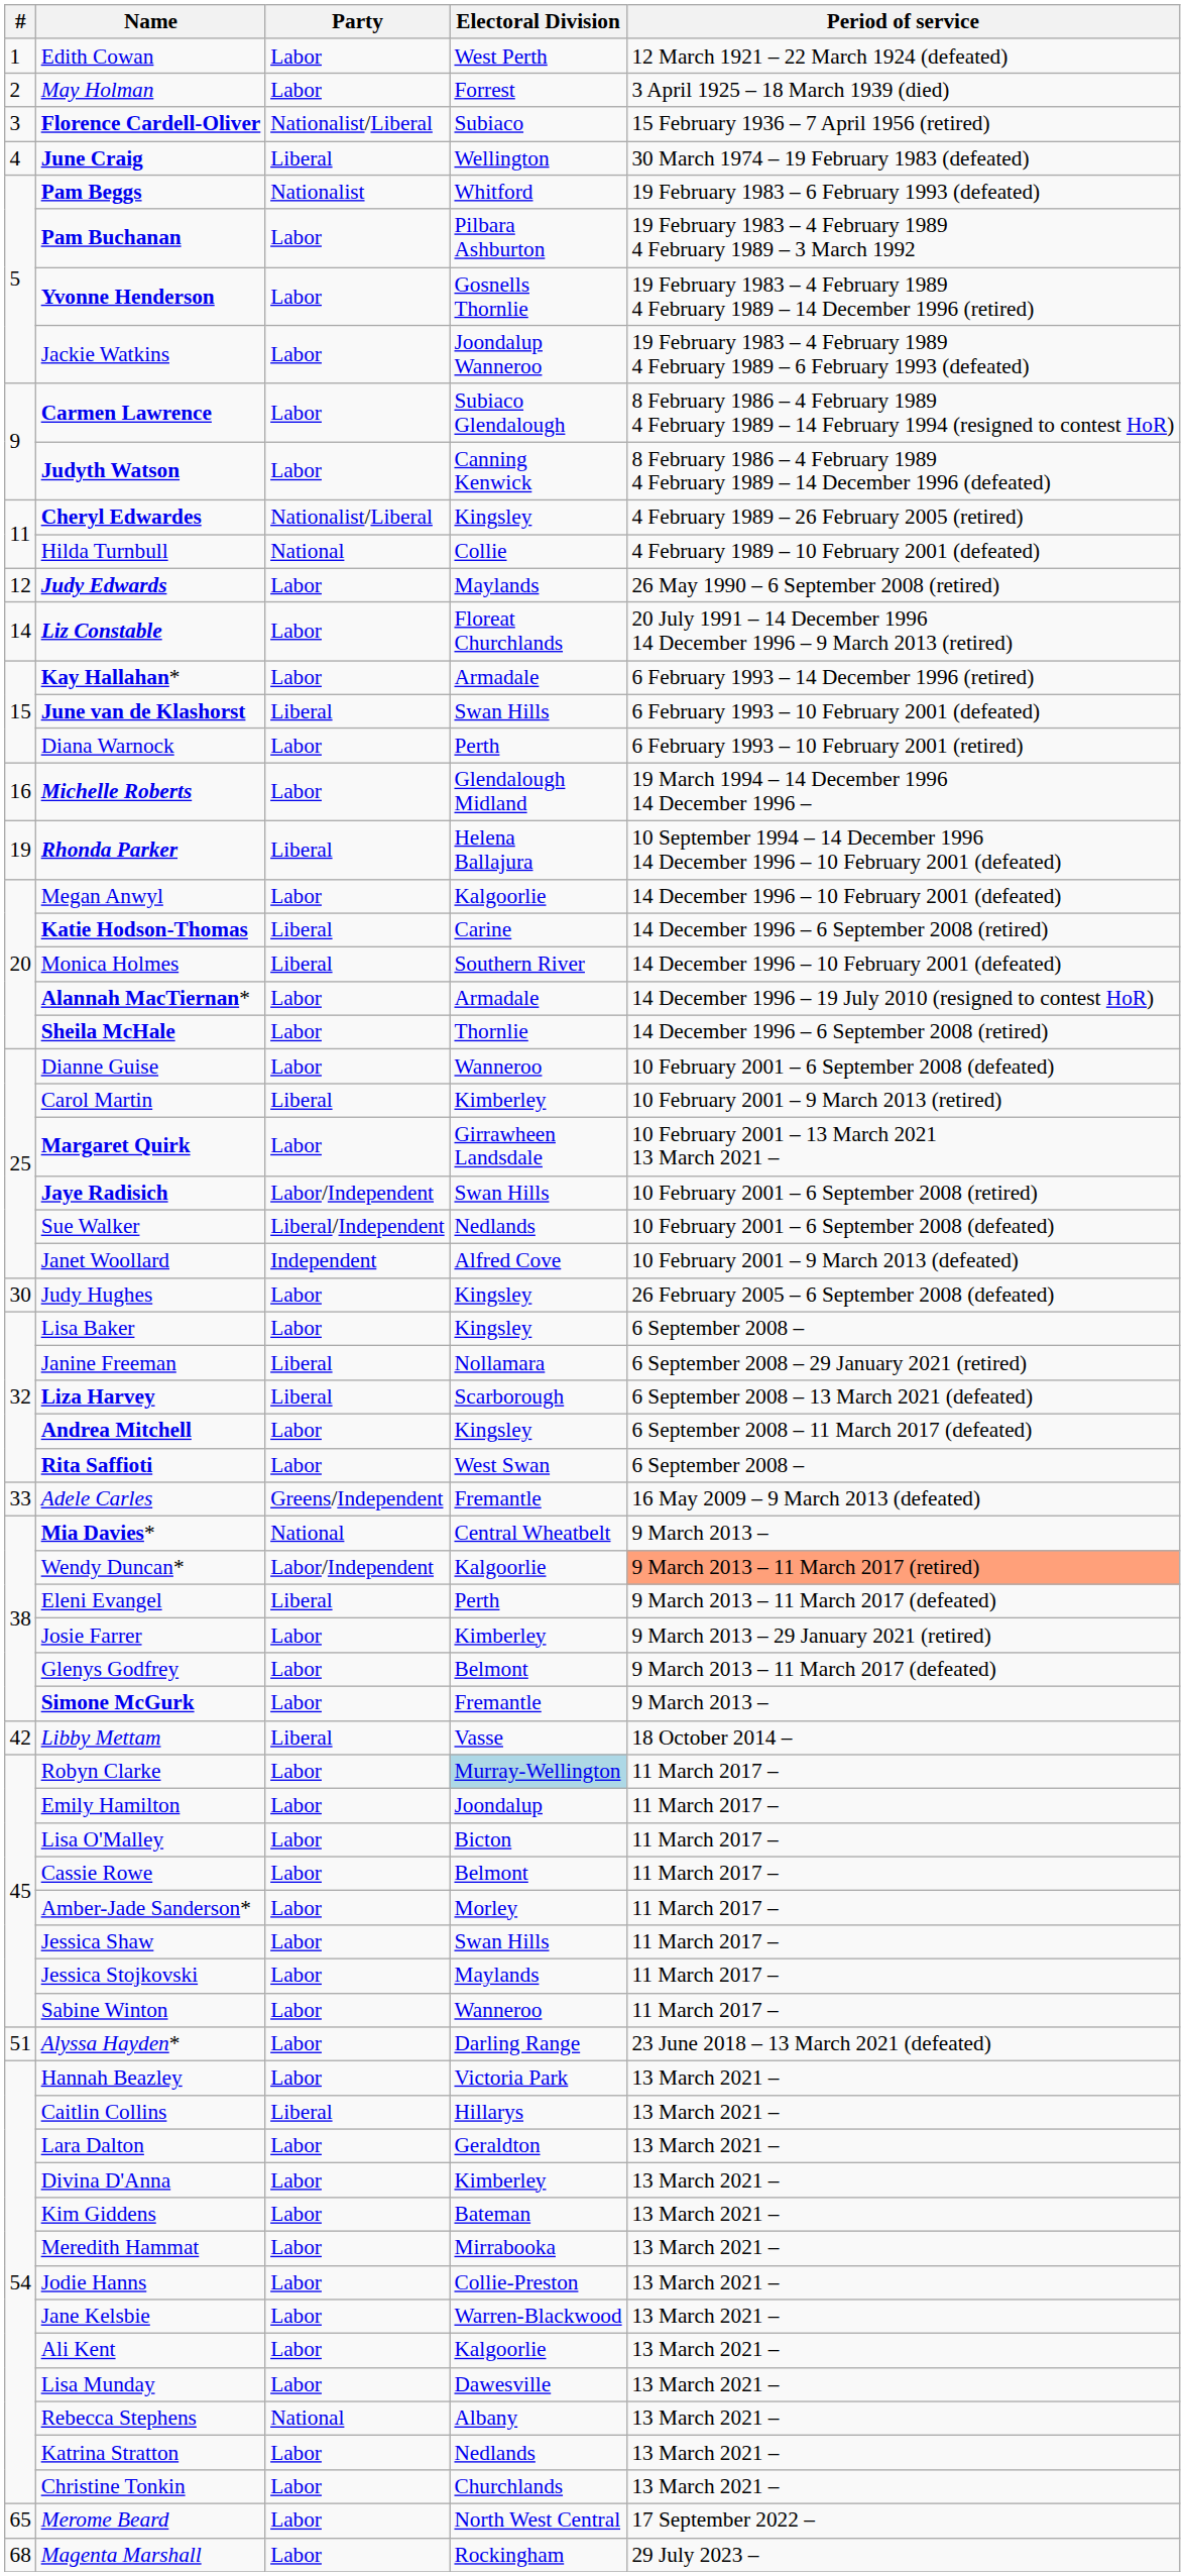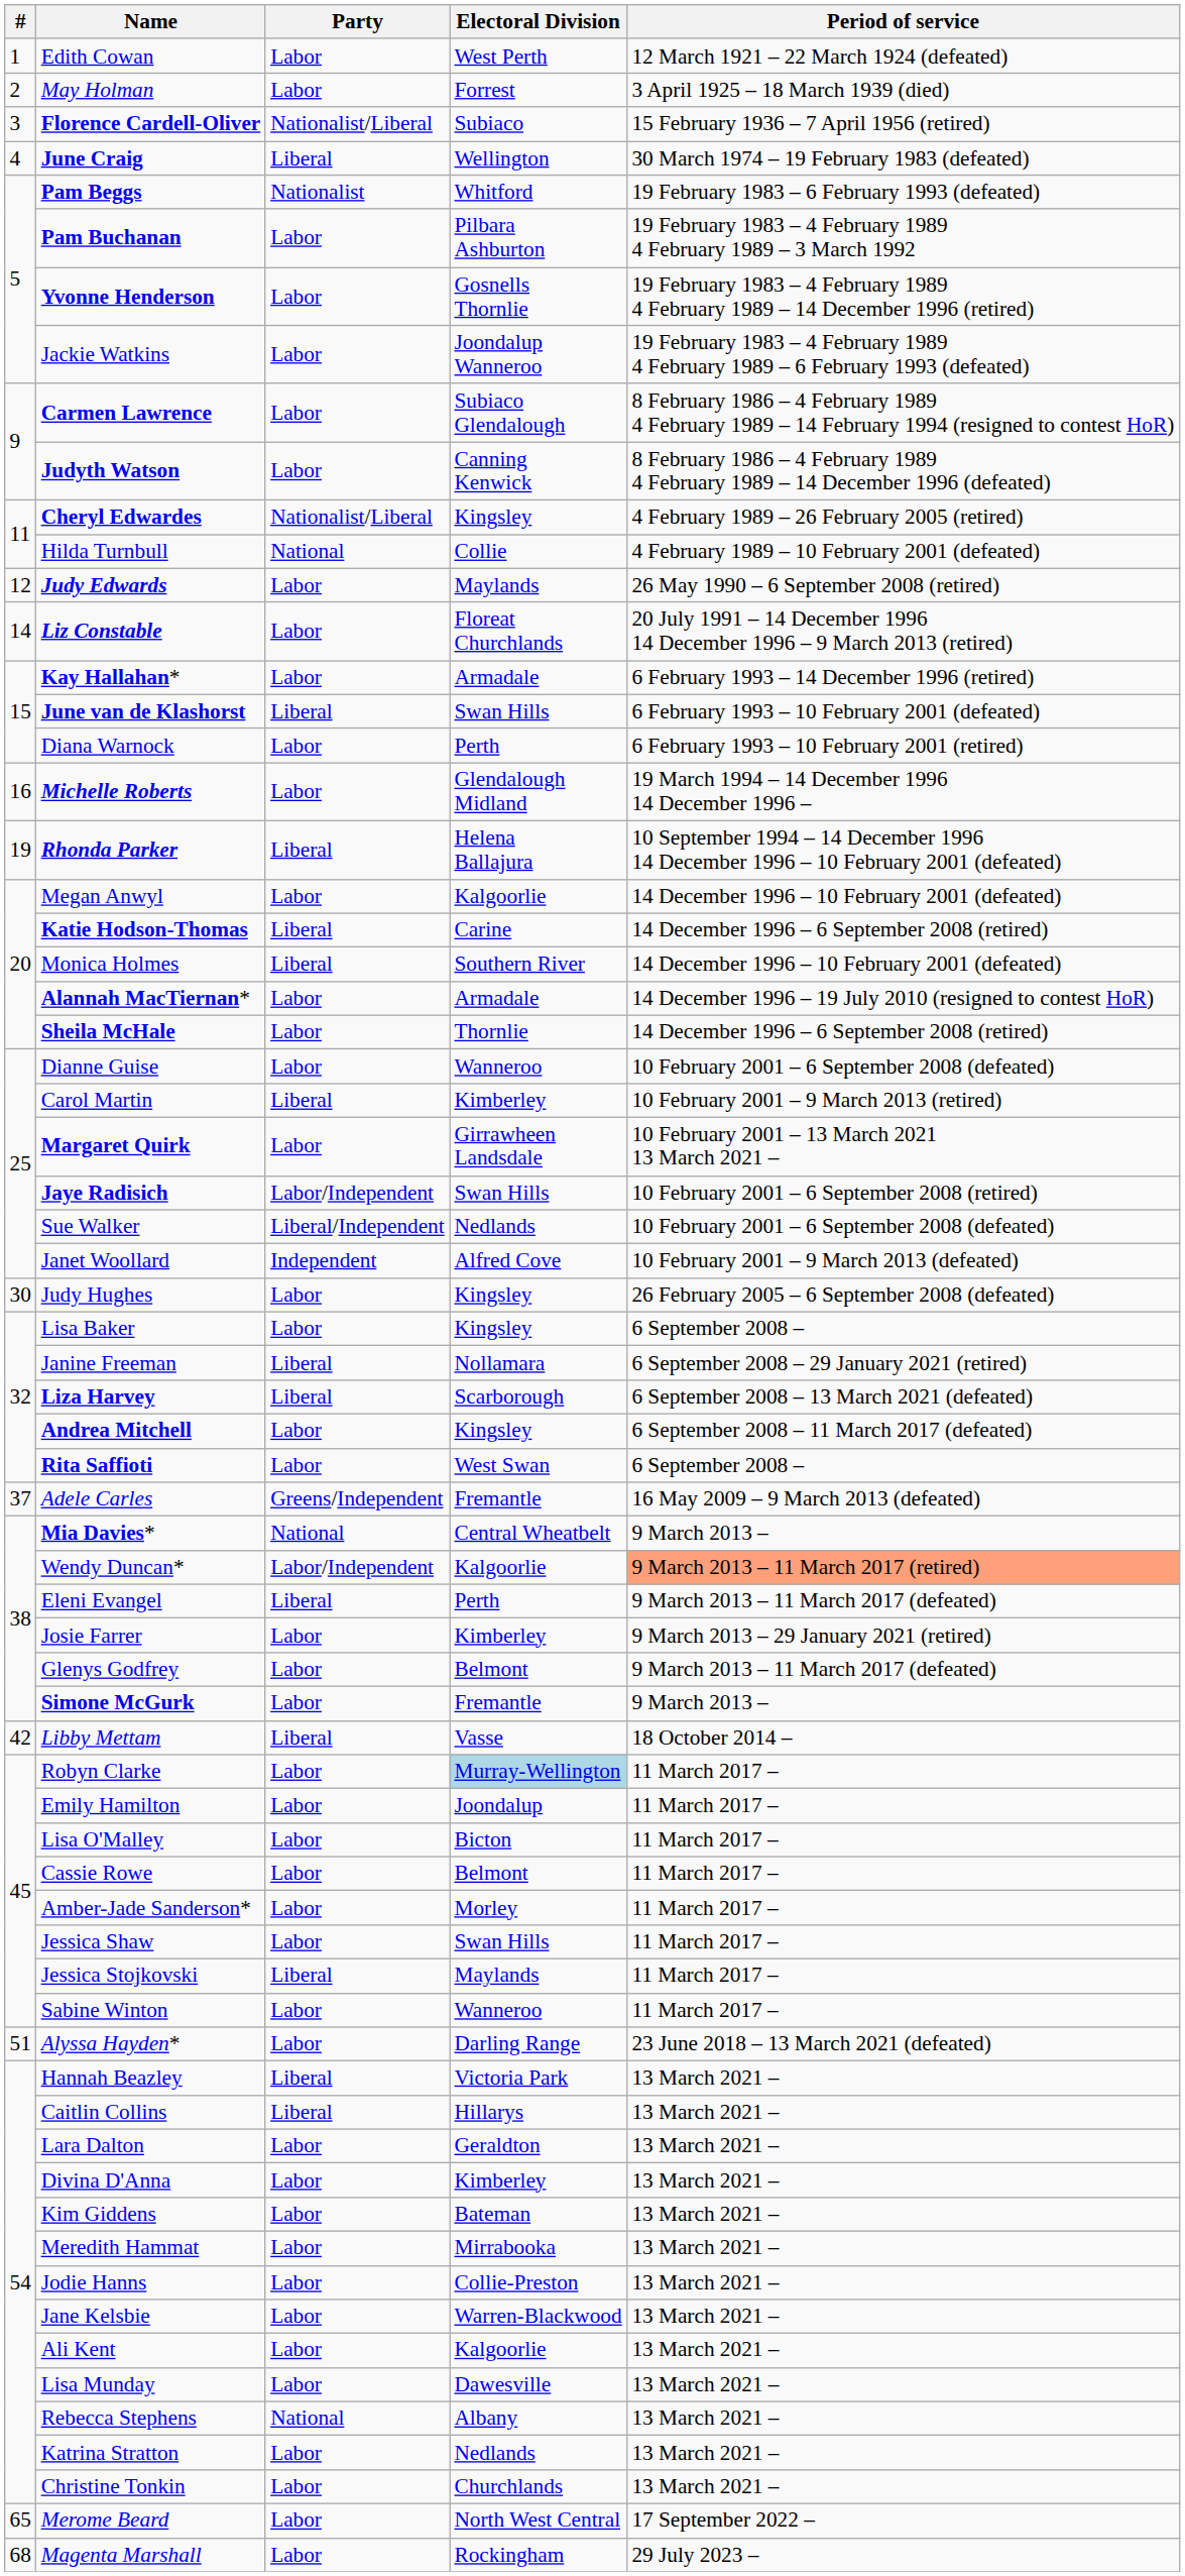Adele Carles | #: 33 -> 37
Jessica Stojkovski | Party: Labor -> Liberal
Hannah Beazley | Party: Labor -> Liberal
